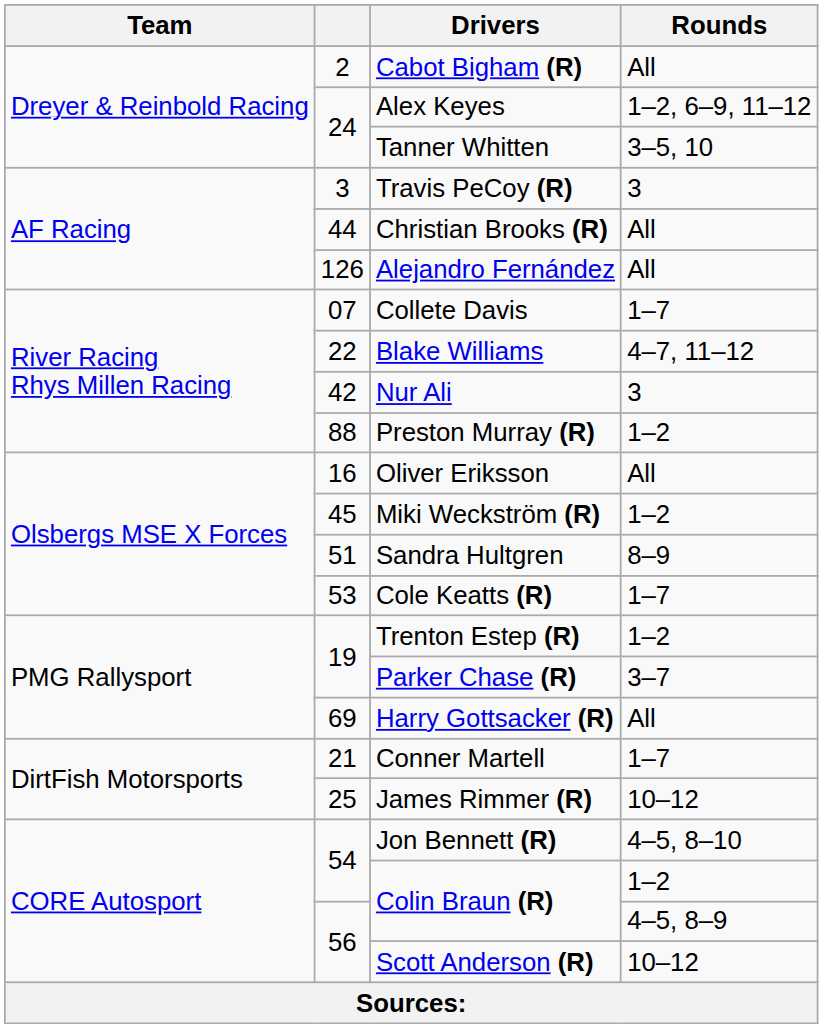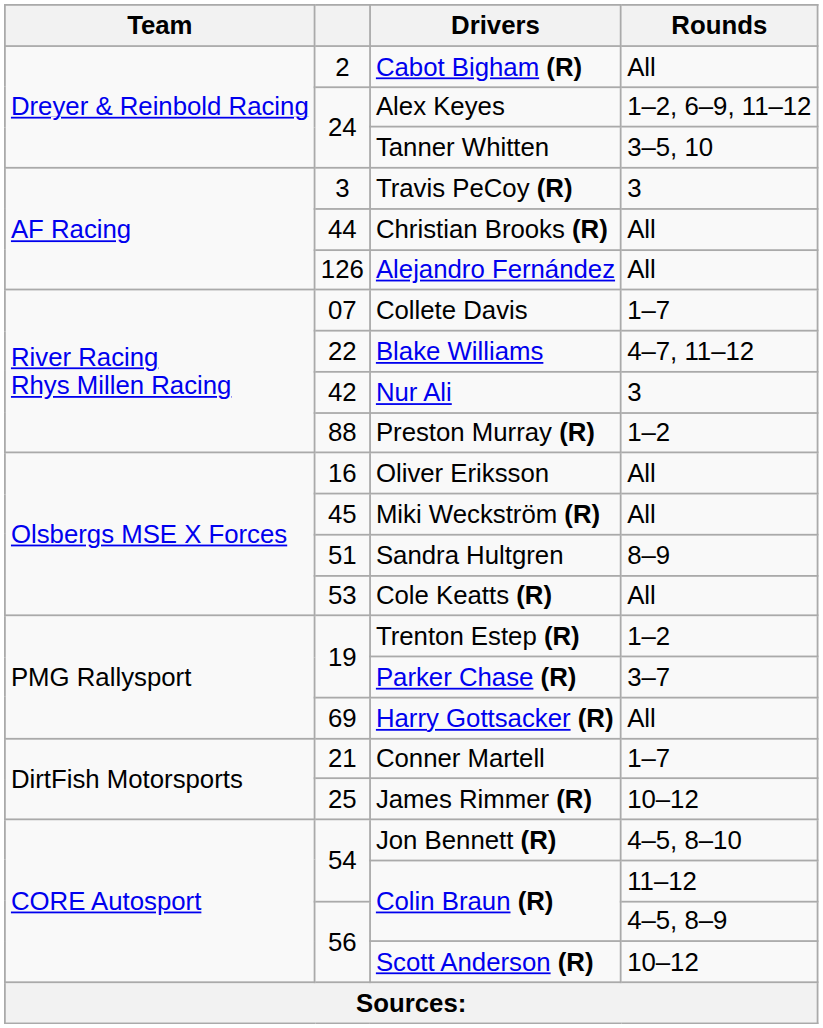Miki Weckström (R) | Rounds: 1–2 -> All
Cole Keatts (R) | Rounds: 1–7 -> All
54 / Colin Braun (R) | Rounds: 1–2 -> 11–12
